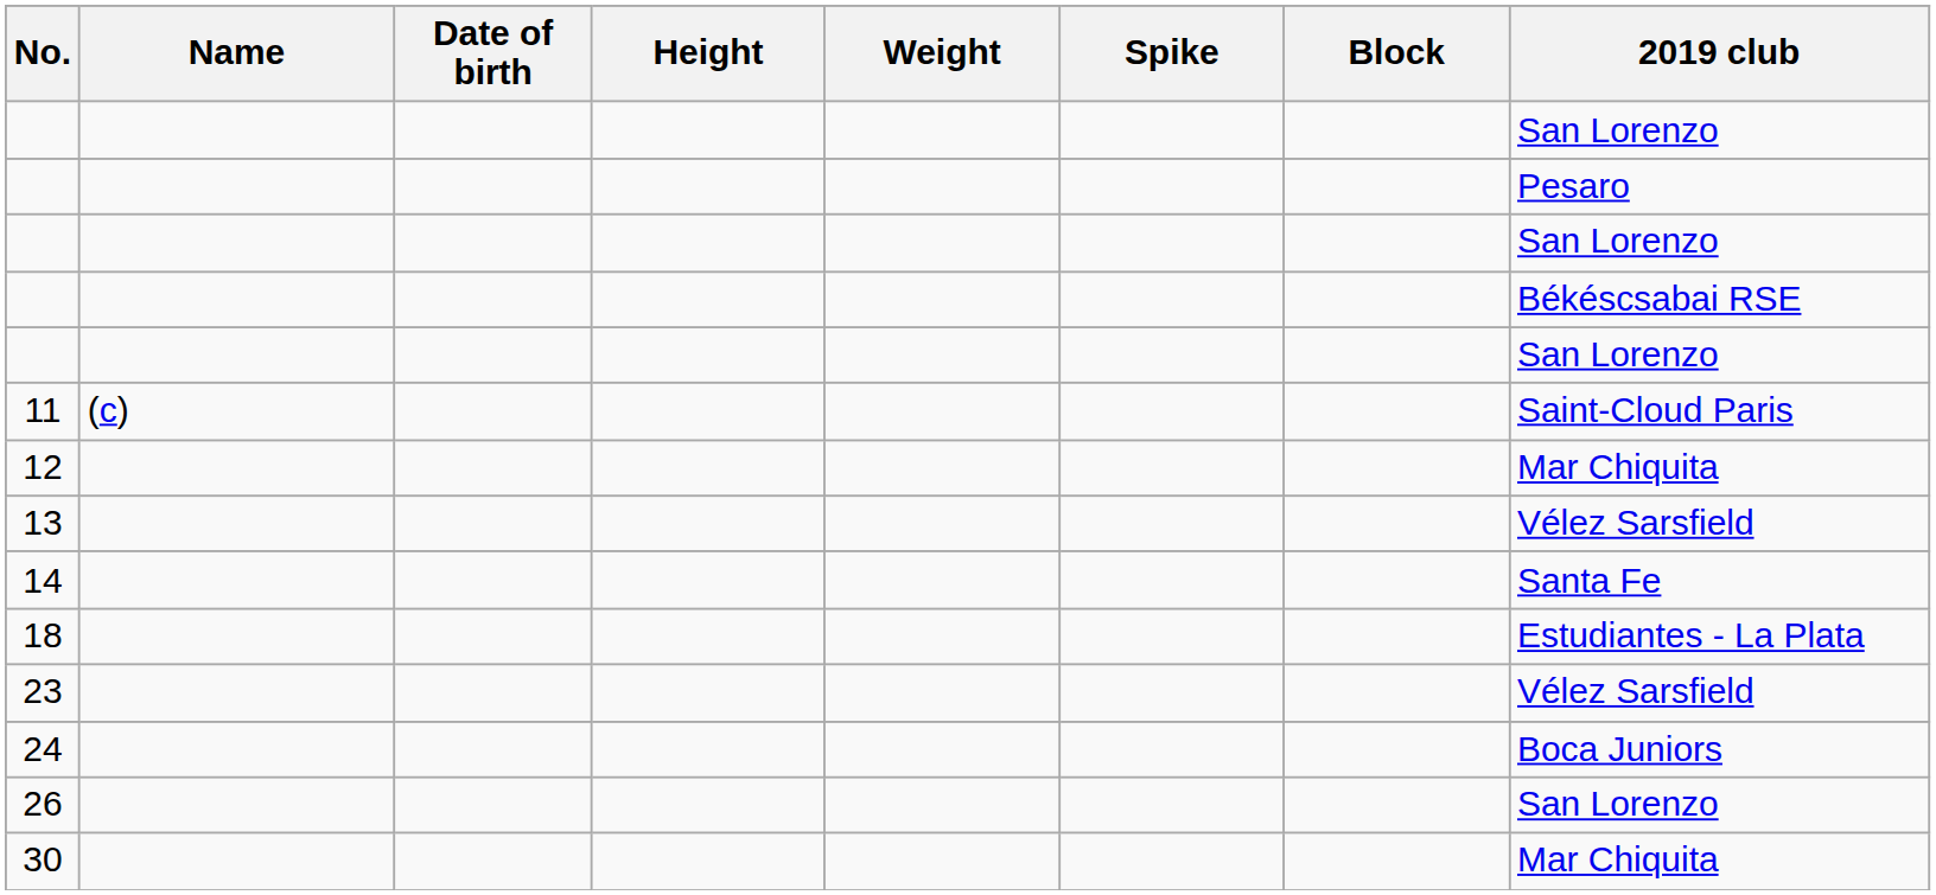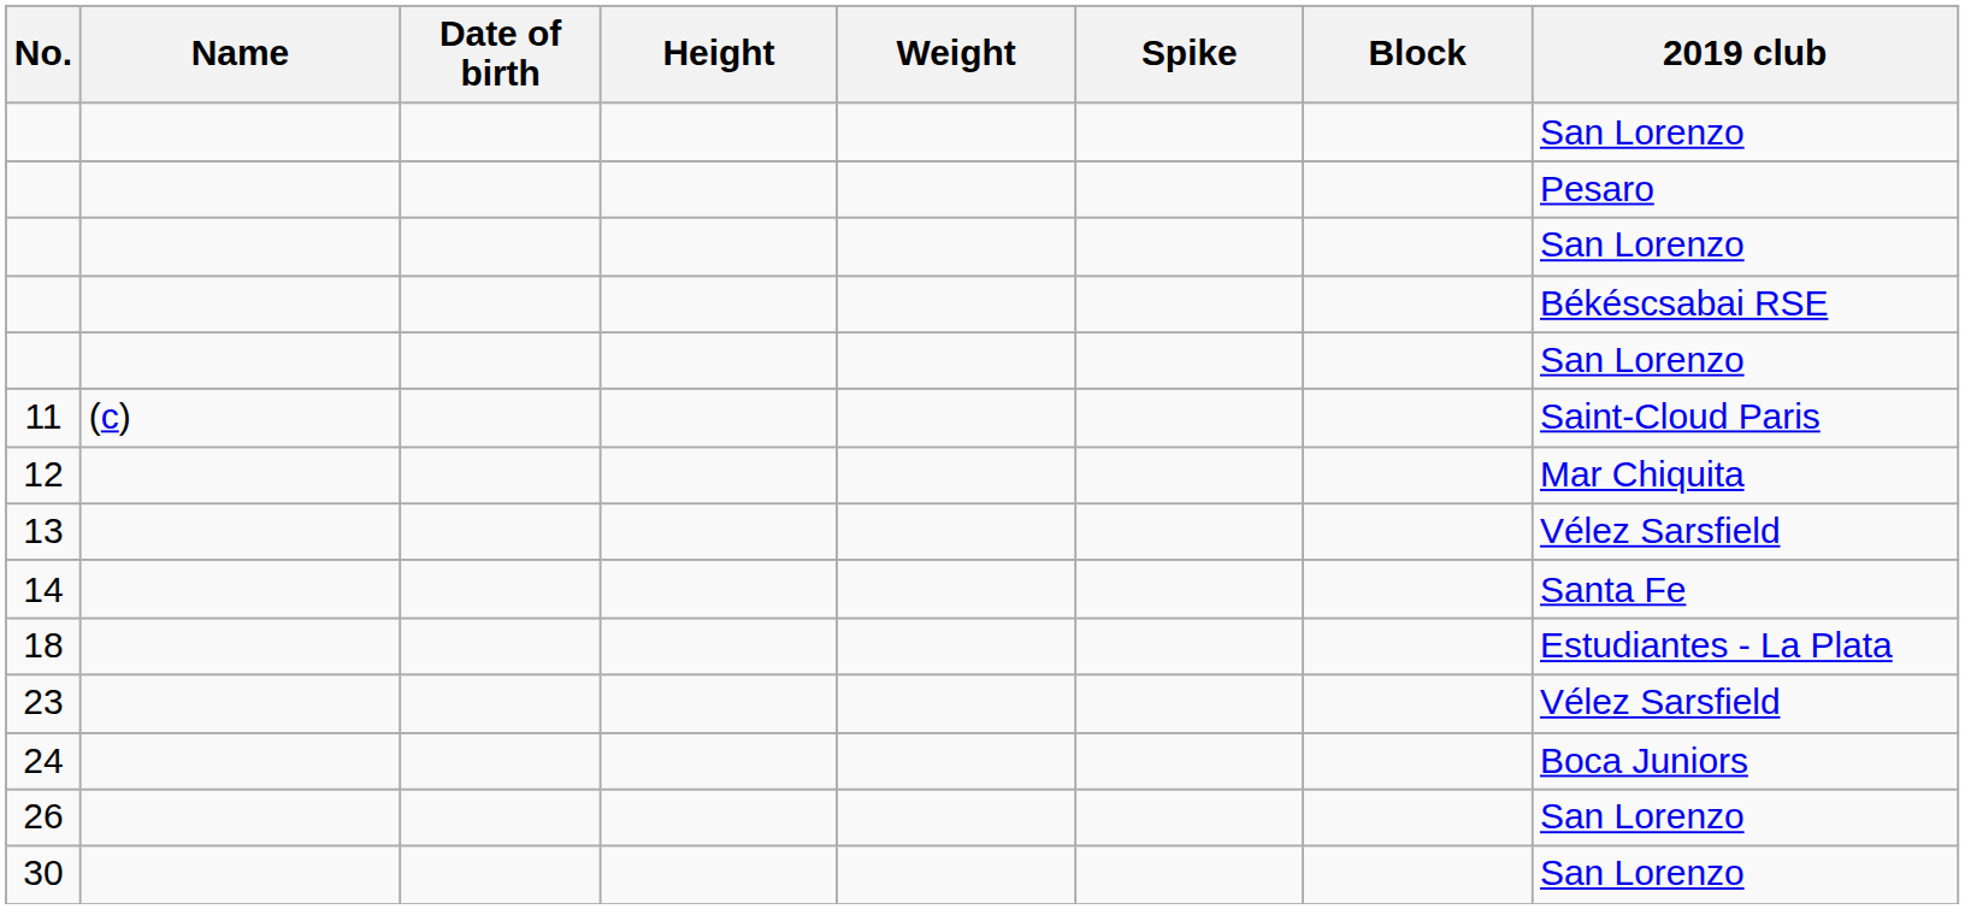30 | 2019 club: Mar Chiquita -> San Lorenzo
